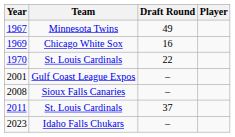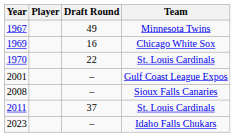columns swapped: Player <-> Team
